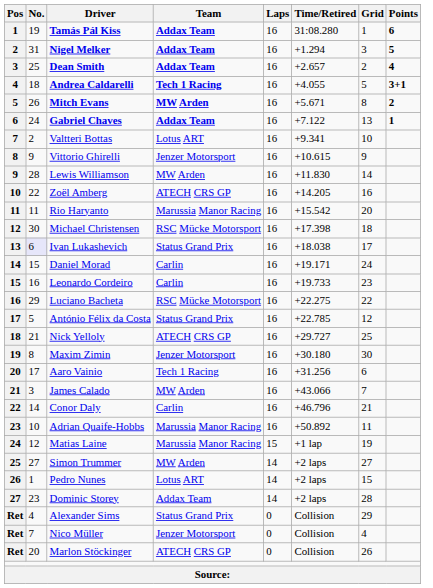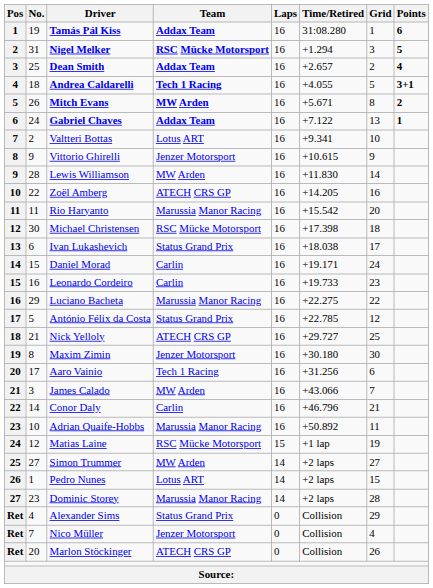Nigel Melker | Team: Addax Team -> RSC Mücke Motorsport
Ivan Lukashevich | No.: lavender background -> no background
Luciano Bacheta | Team: RSC Mücke Motorsport -> Marussia Manor Racing
Matias Laine | Team: Marussia Manor Racing -> RSC Mücke Motorsport
Dominic Storey | Team: Addax Team -> Marussia Manor Racing
